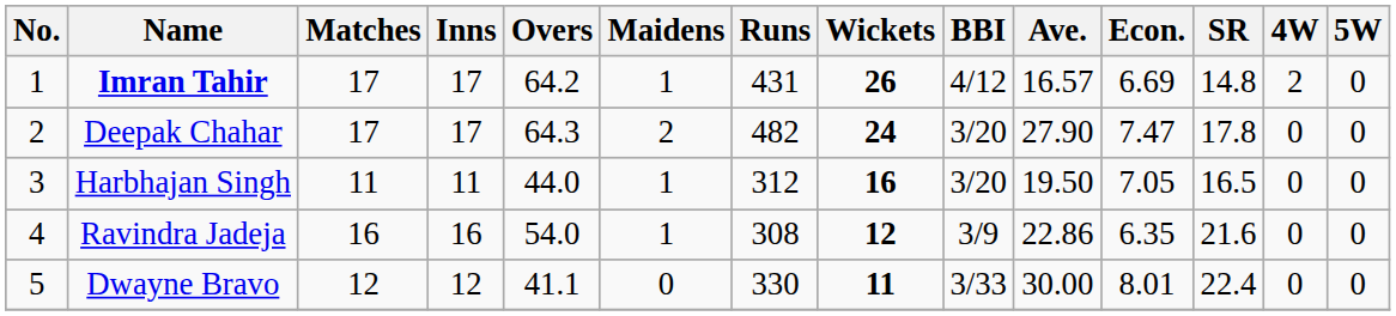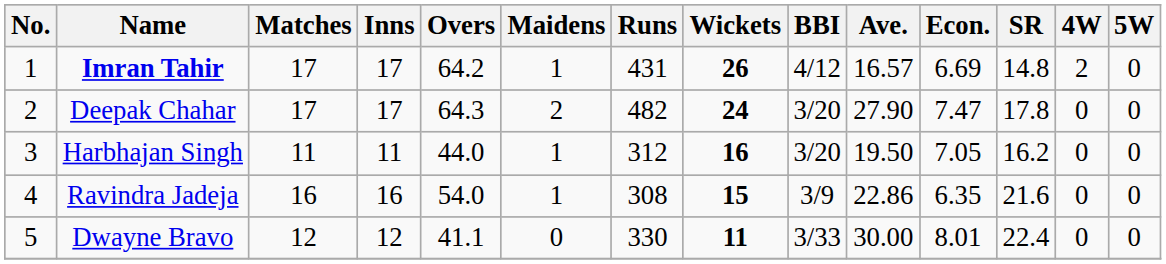Harbhajan Singh | SR: 16.5 -> 16.2
Ravindra Jadeja | Wickets: 12 -> 15
